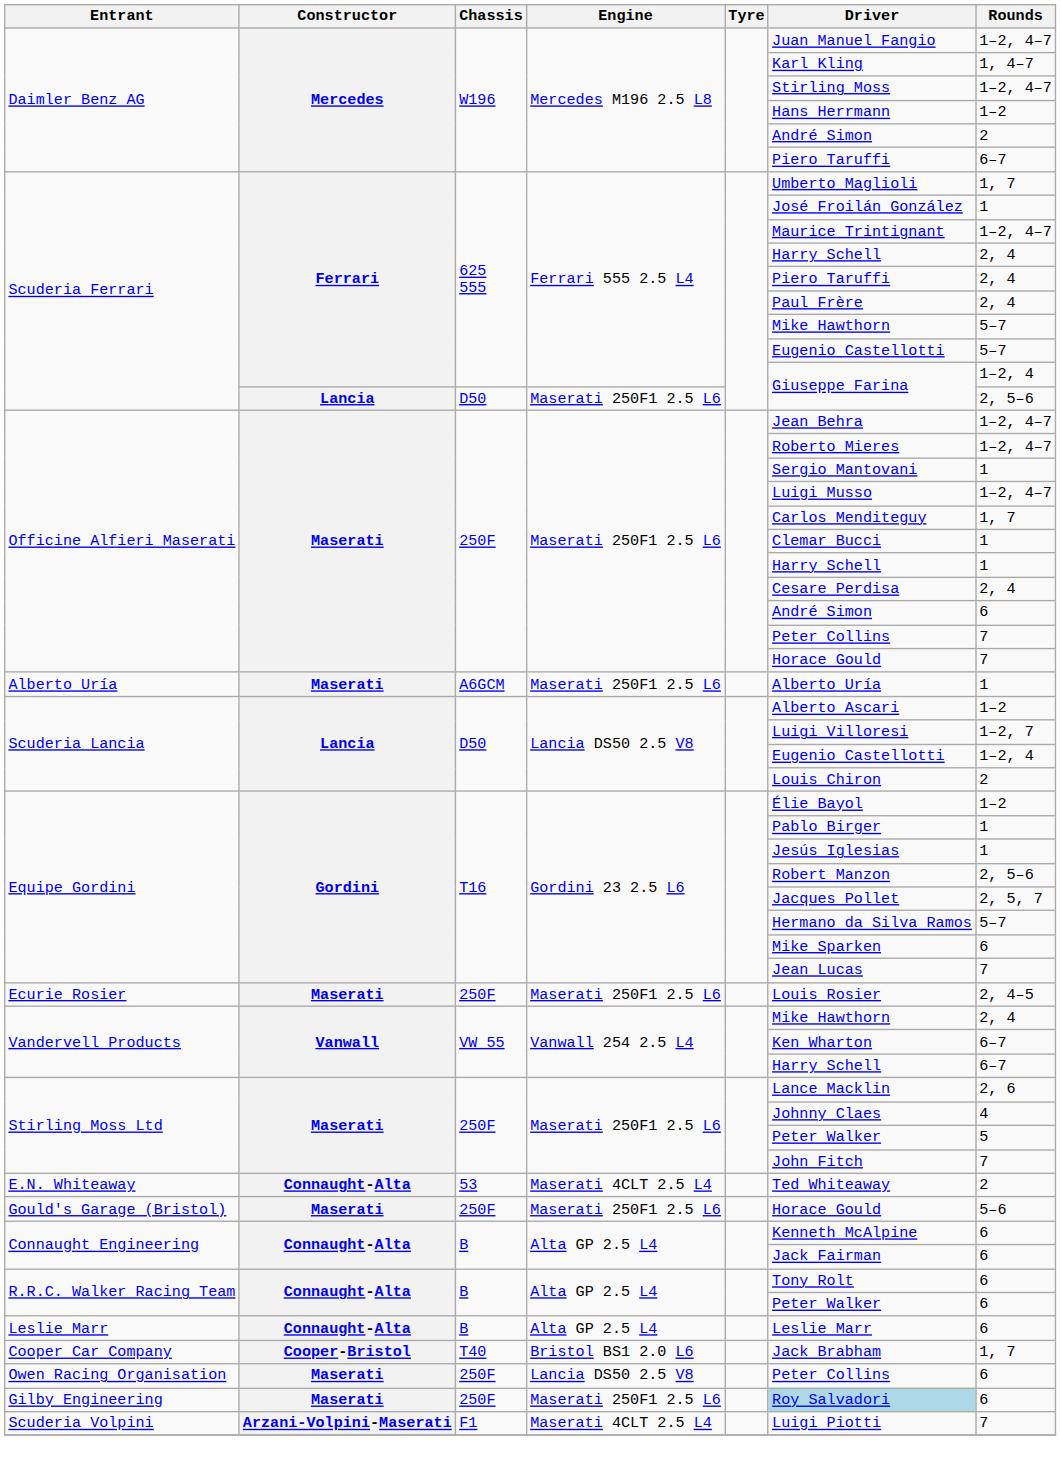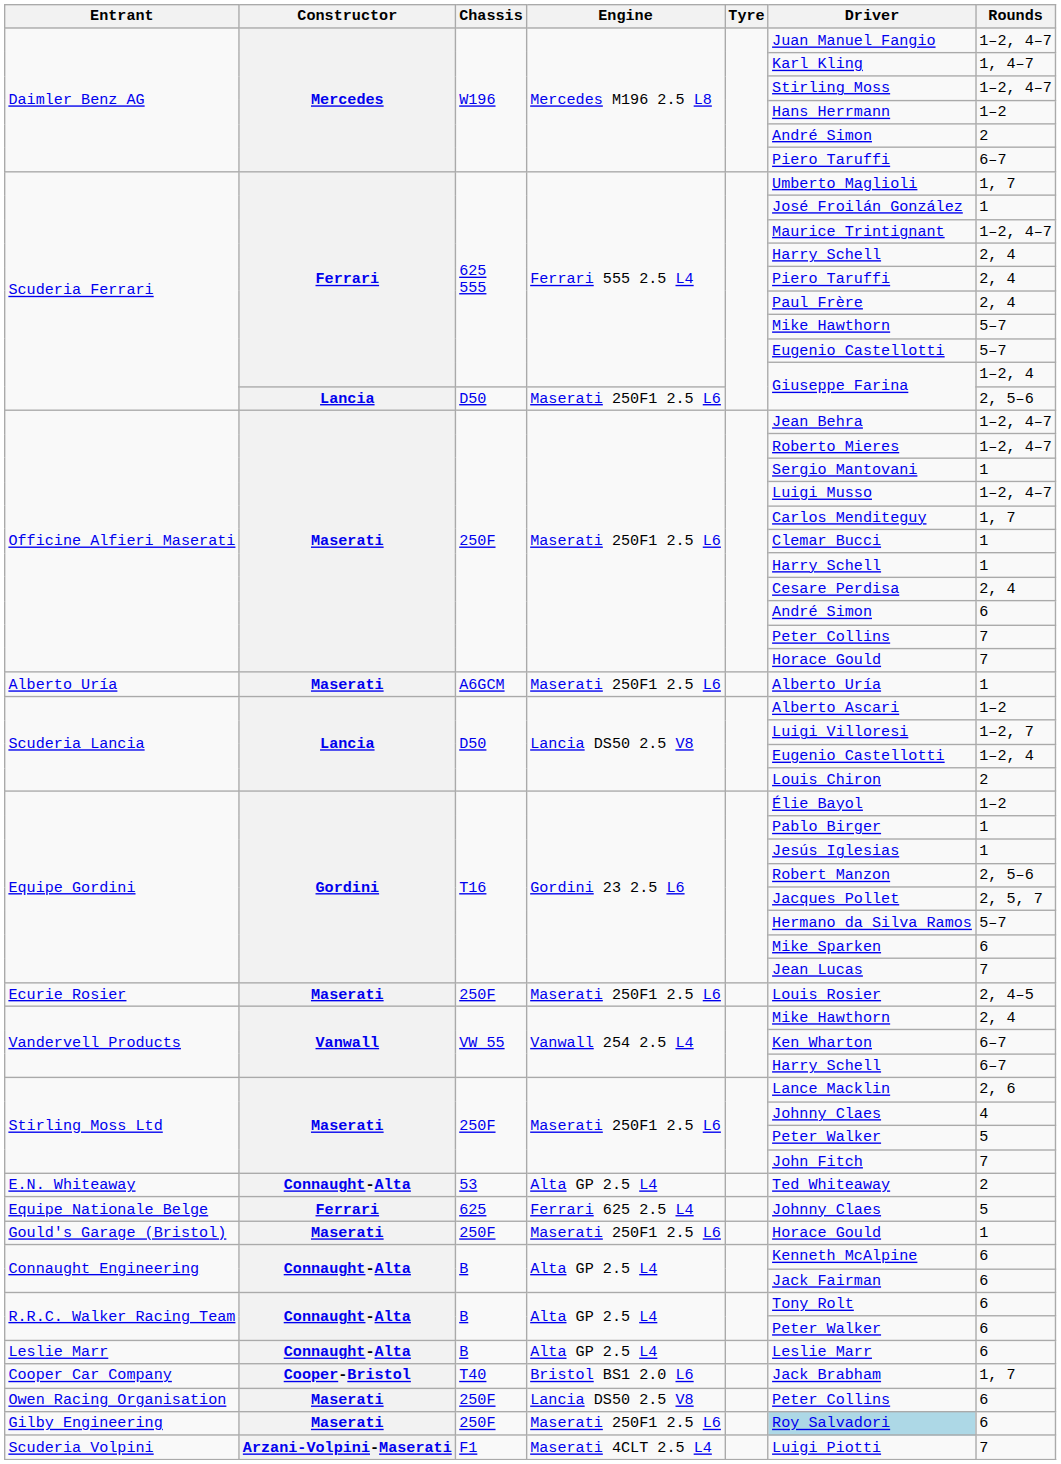E.N. Whiteaway | Engine: Maserati 4CLT 2.5 L4 -> Alta GP 2.5 L4
+ row: Equipe Nationale Belge | Ferrari | 625 | Ferrari 625 2.5 L4 | Johnny Claes | 5
Gould's Garage (Bristol) | Rounds: 5–6 -> 1
